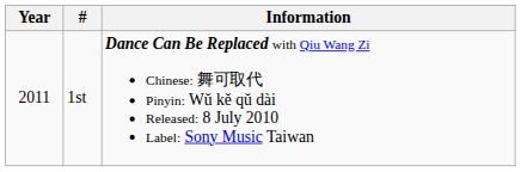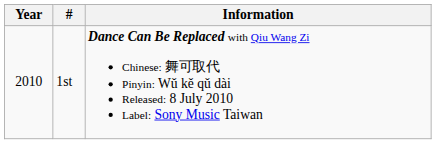1st | Year: 2011 -> 2010
